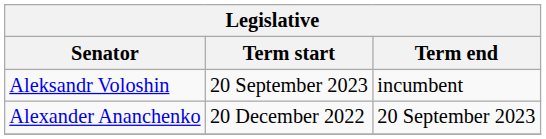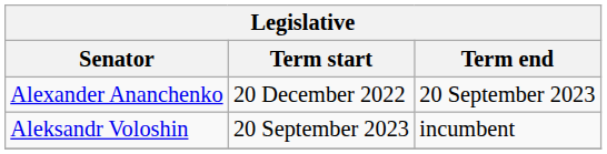rows swapped: Alexander Ananchenko <-> Aleksandr Voloshin
